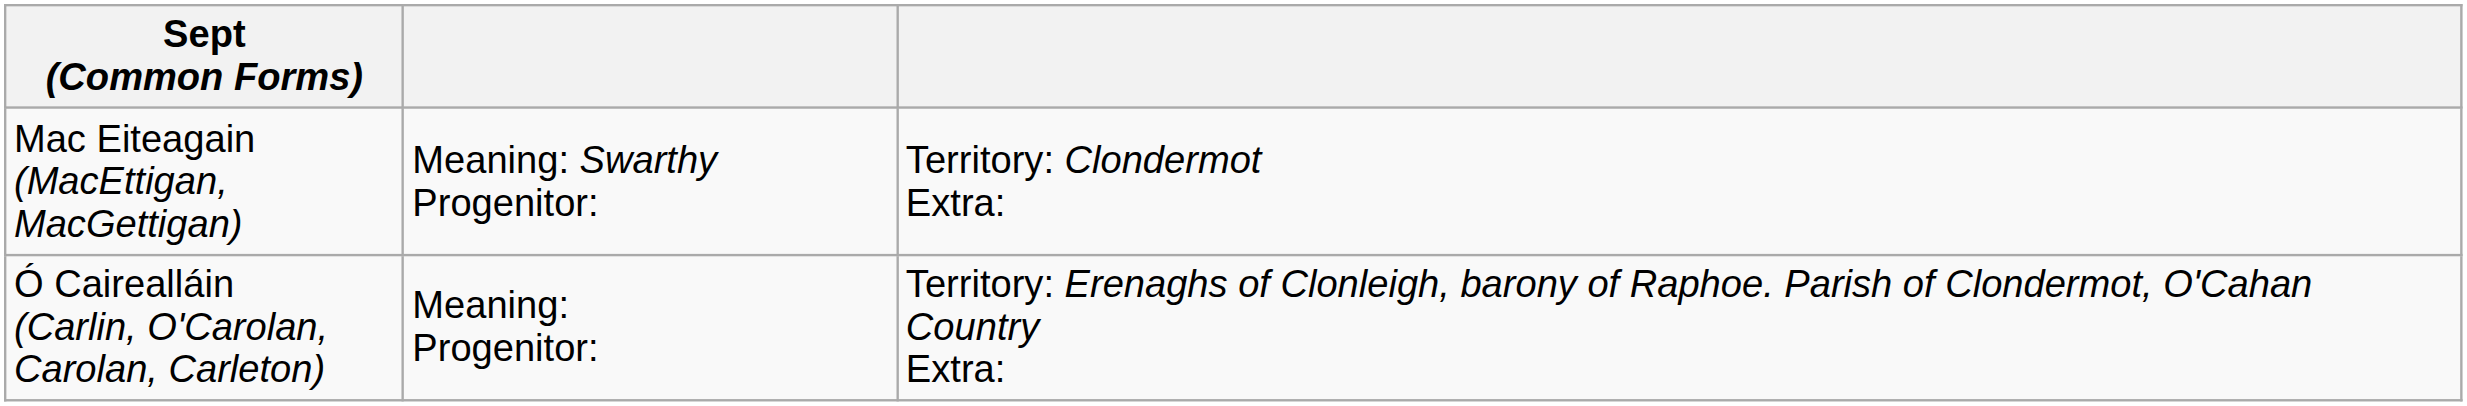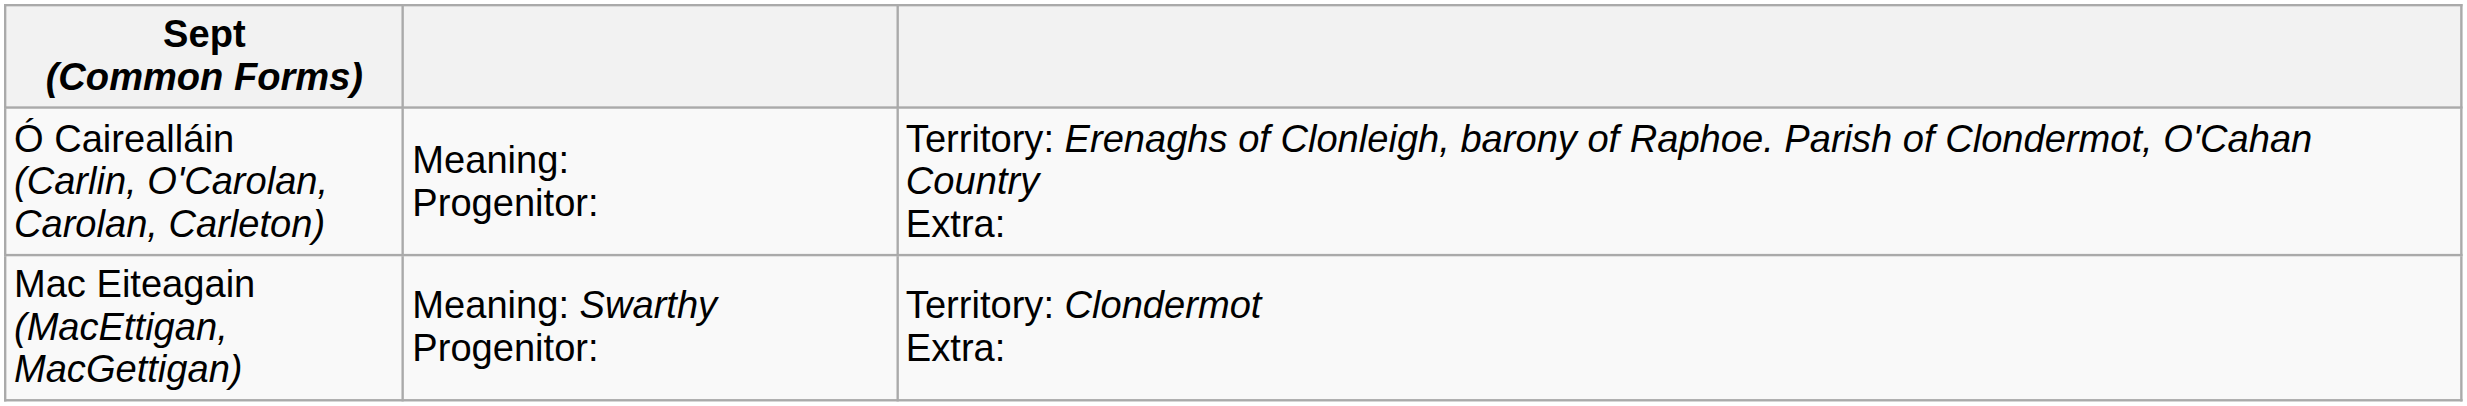rows swapped: Ó Cairealláin (Carlin, O'Carolan, Carolan, Carleton) <-> Mac Eiteagain (MacEttigan, MacGettigan)
